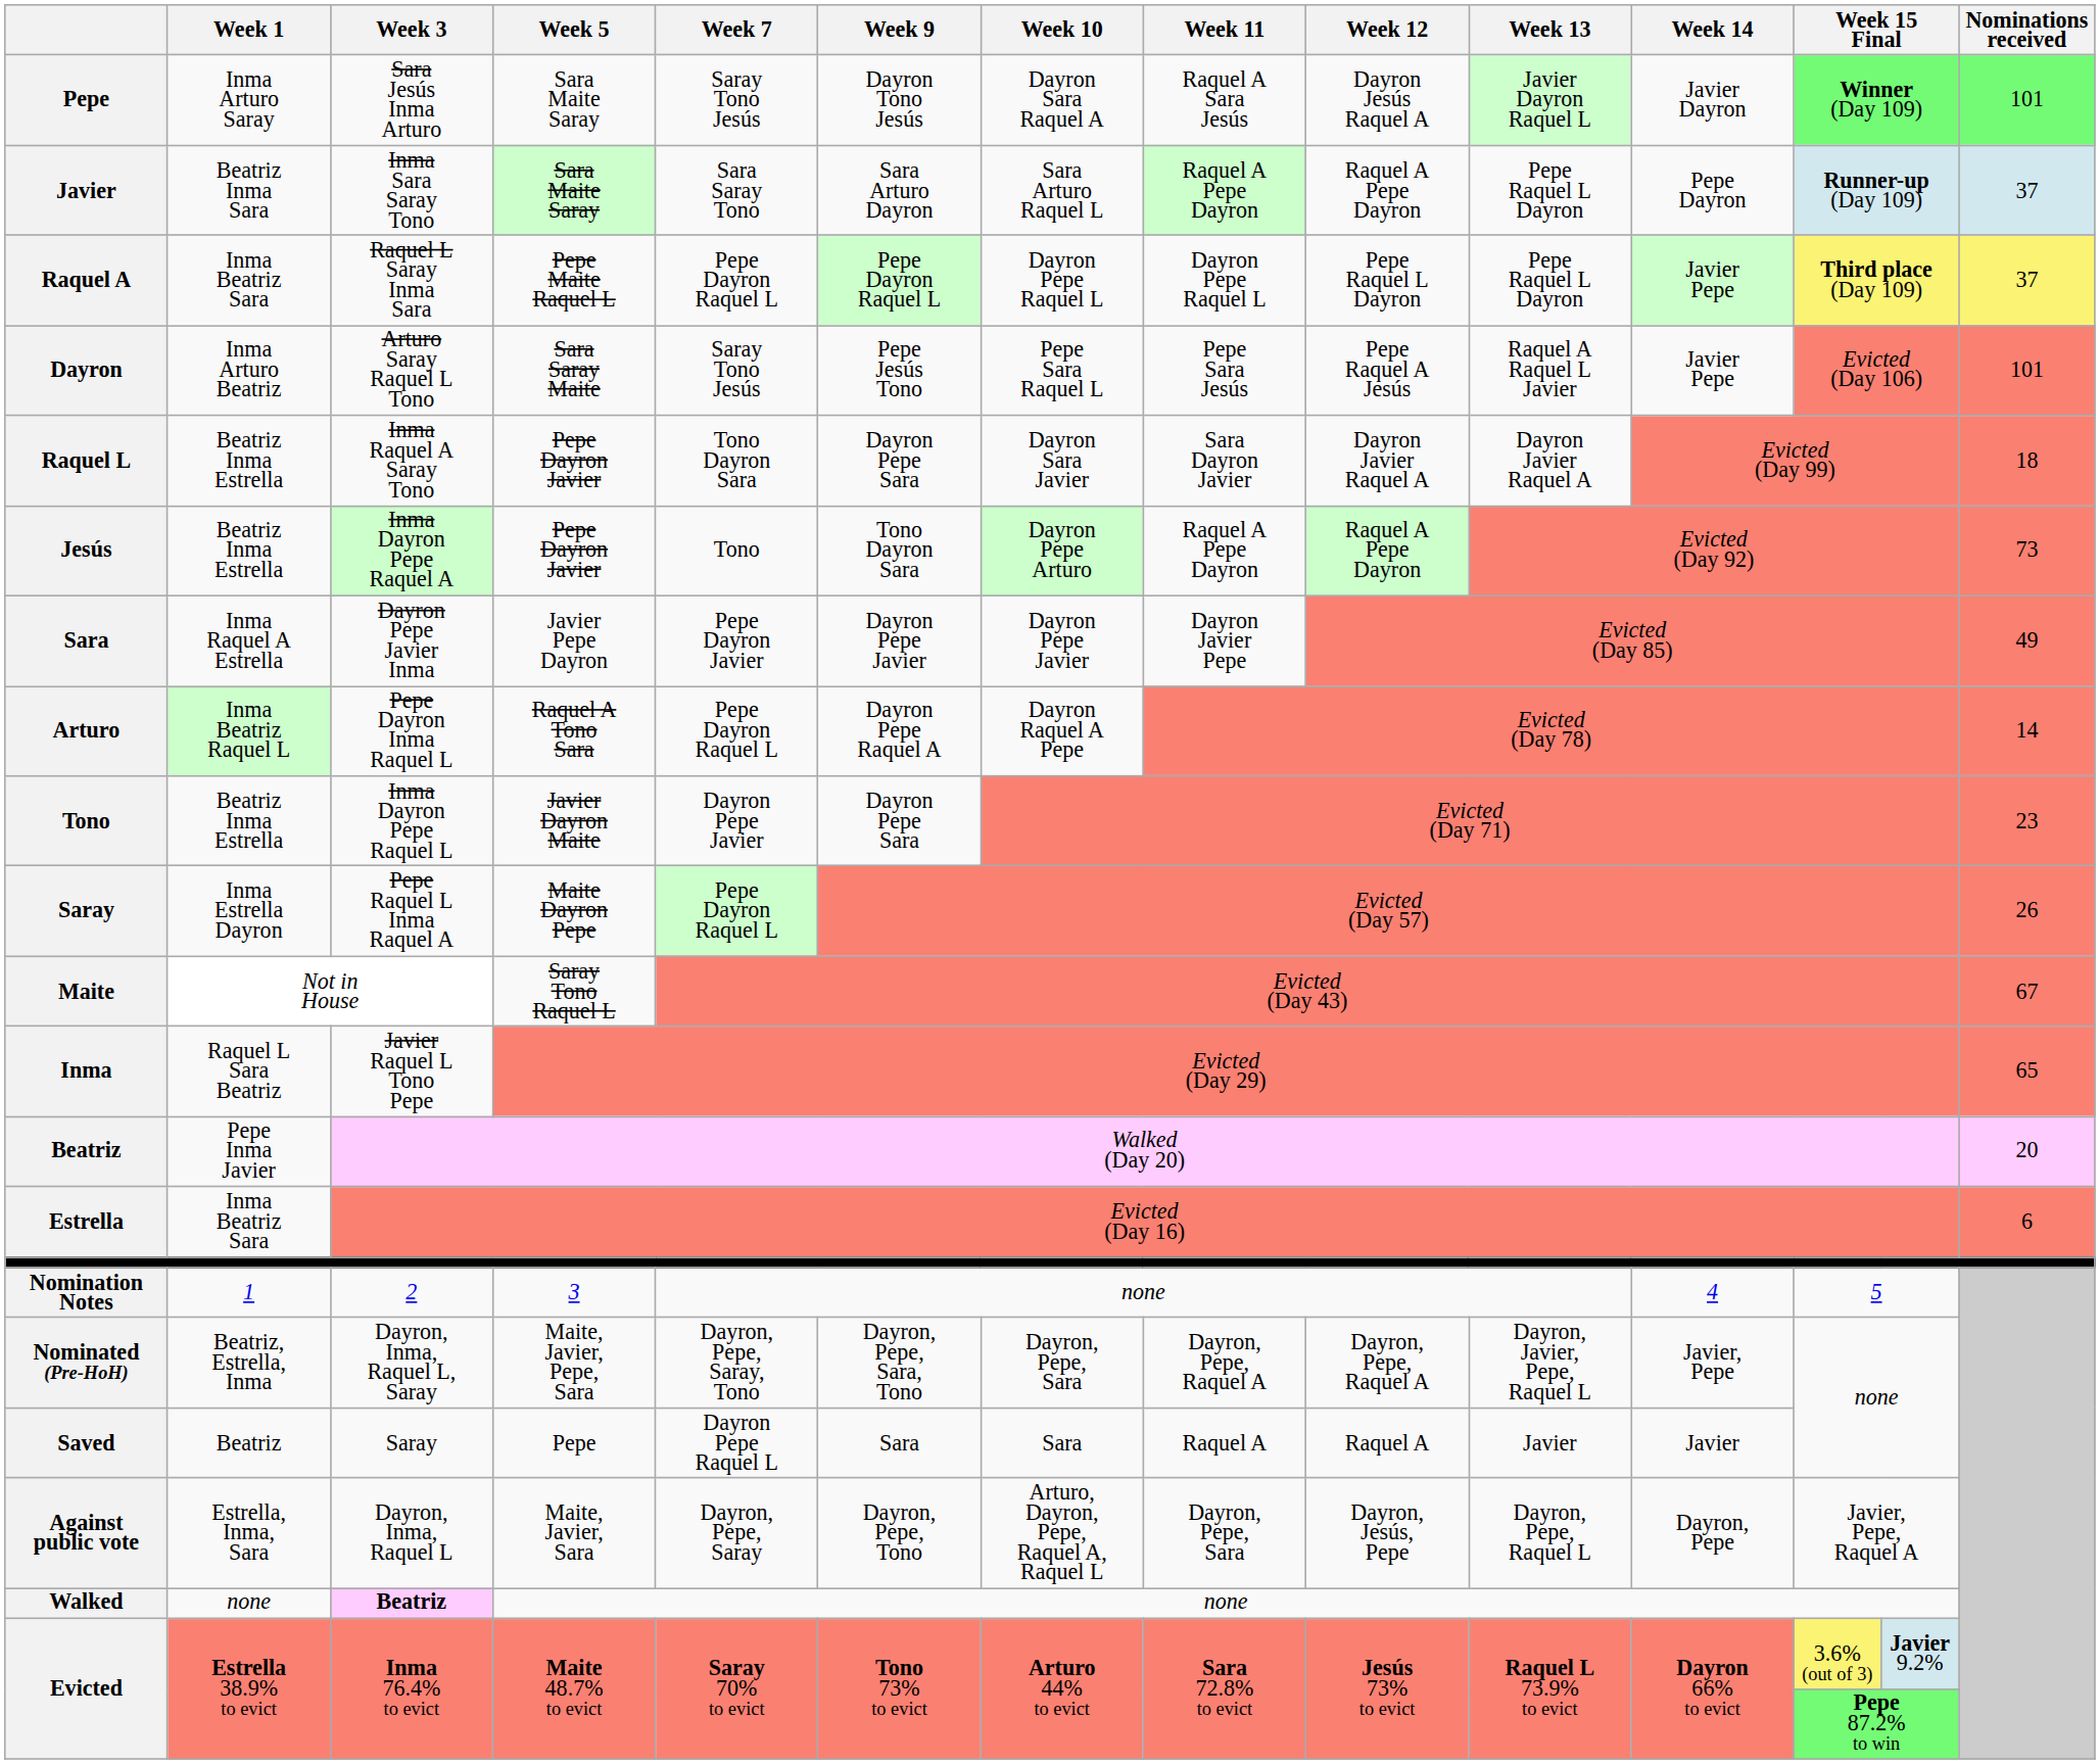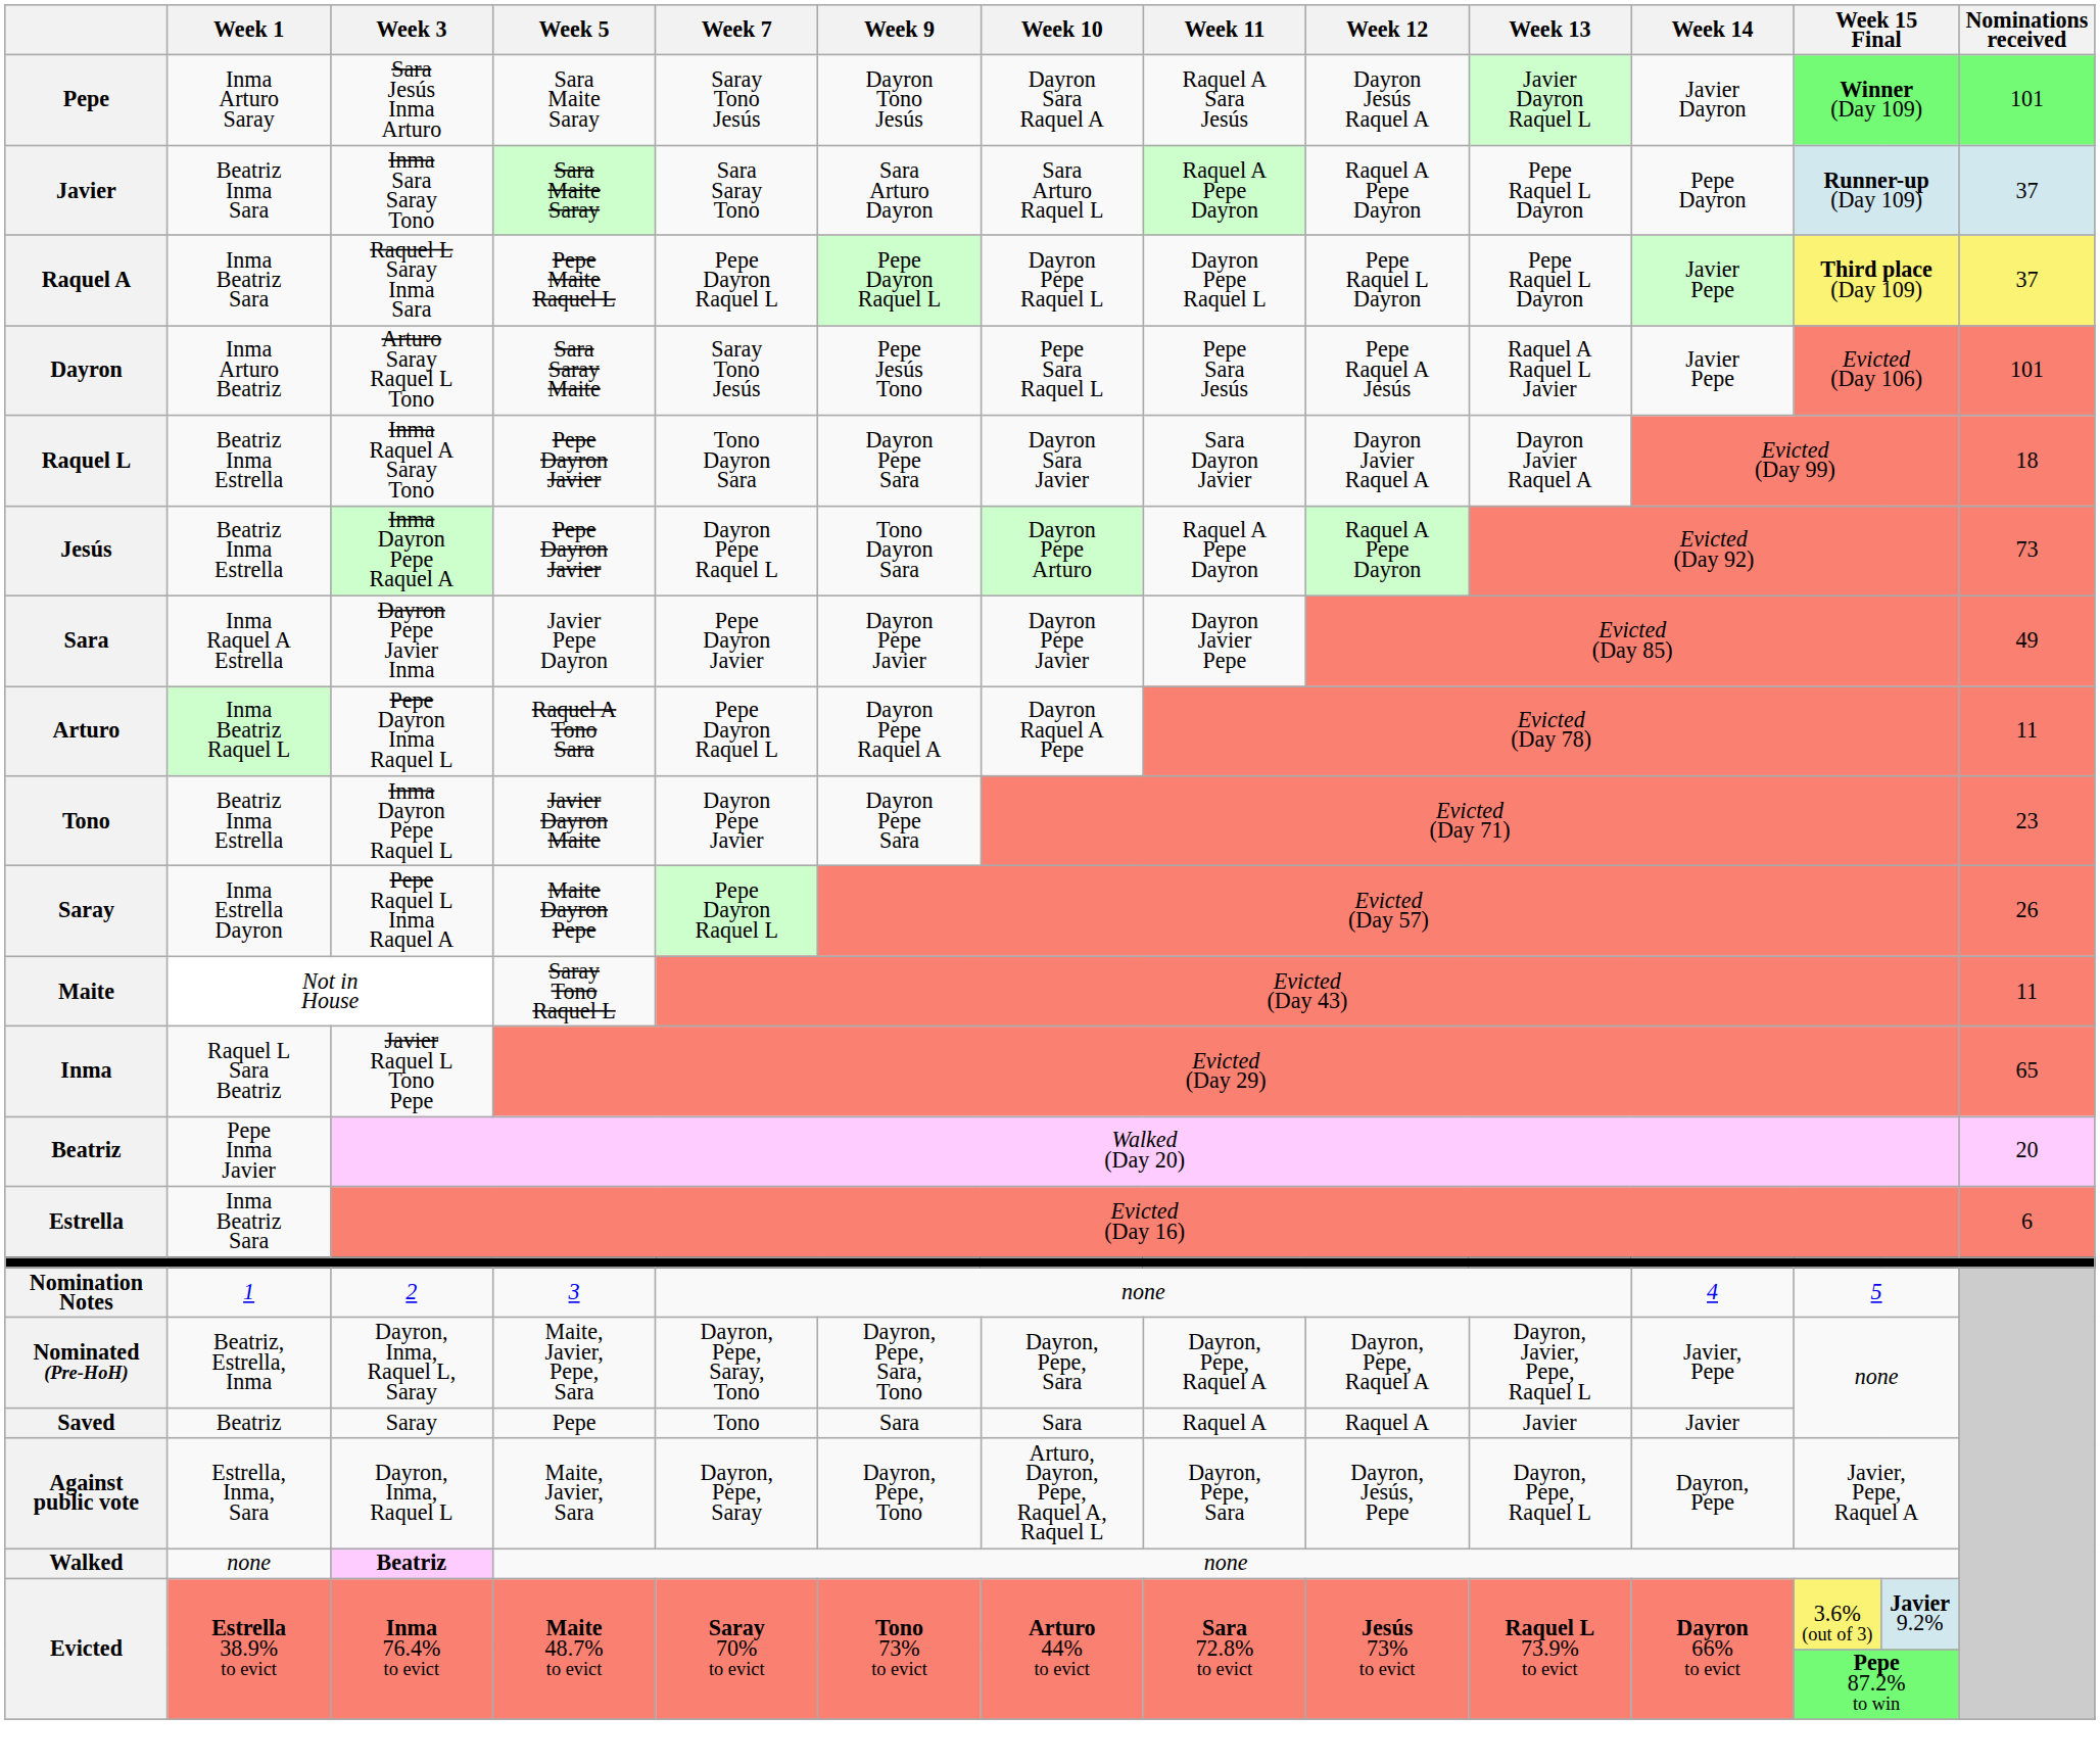Jesús | Week 7: Tono -> Dayron Pepe Raquel L
Arturo | Nominations received: 14 -> 11
Maite | Nominations received: 67 -> 11
Saved | Week 7: Dayron Pepe Raquel L -> Tono
